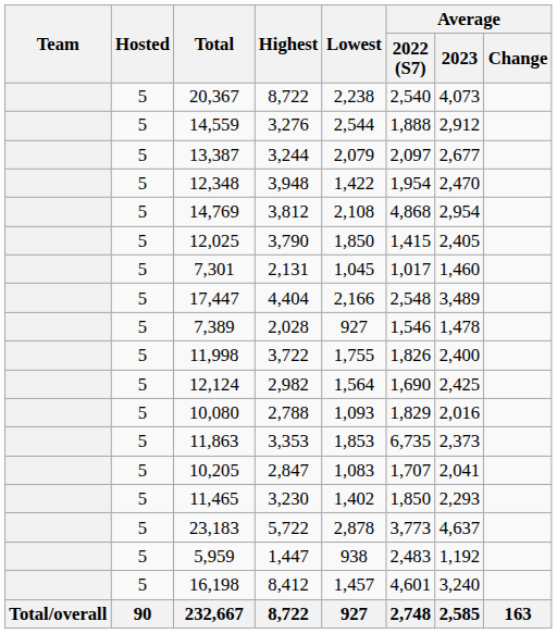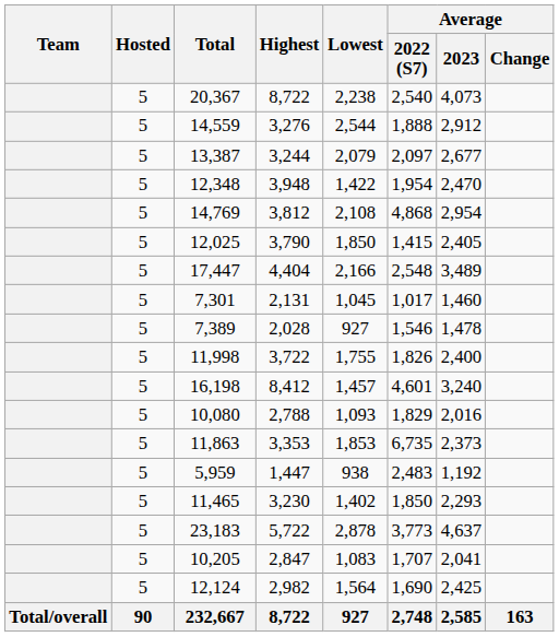rows swapped: 17,447 <-> 7,301
rows swapped: 16,198 <-> 12,124
rows swapped: 10,205 <-> 5,959
